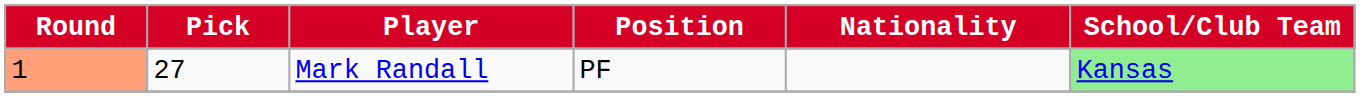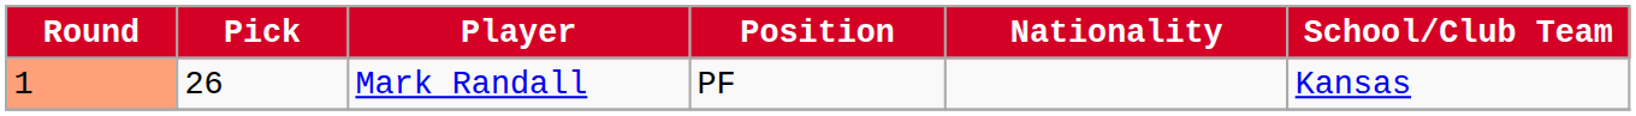Mark Randall | Pick: 27 -> 26
Mark Randall | School/Club Team: lightgreen background -> no background
